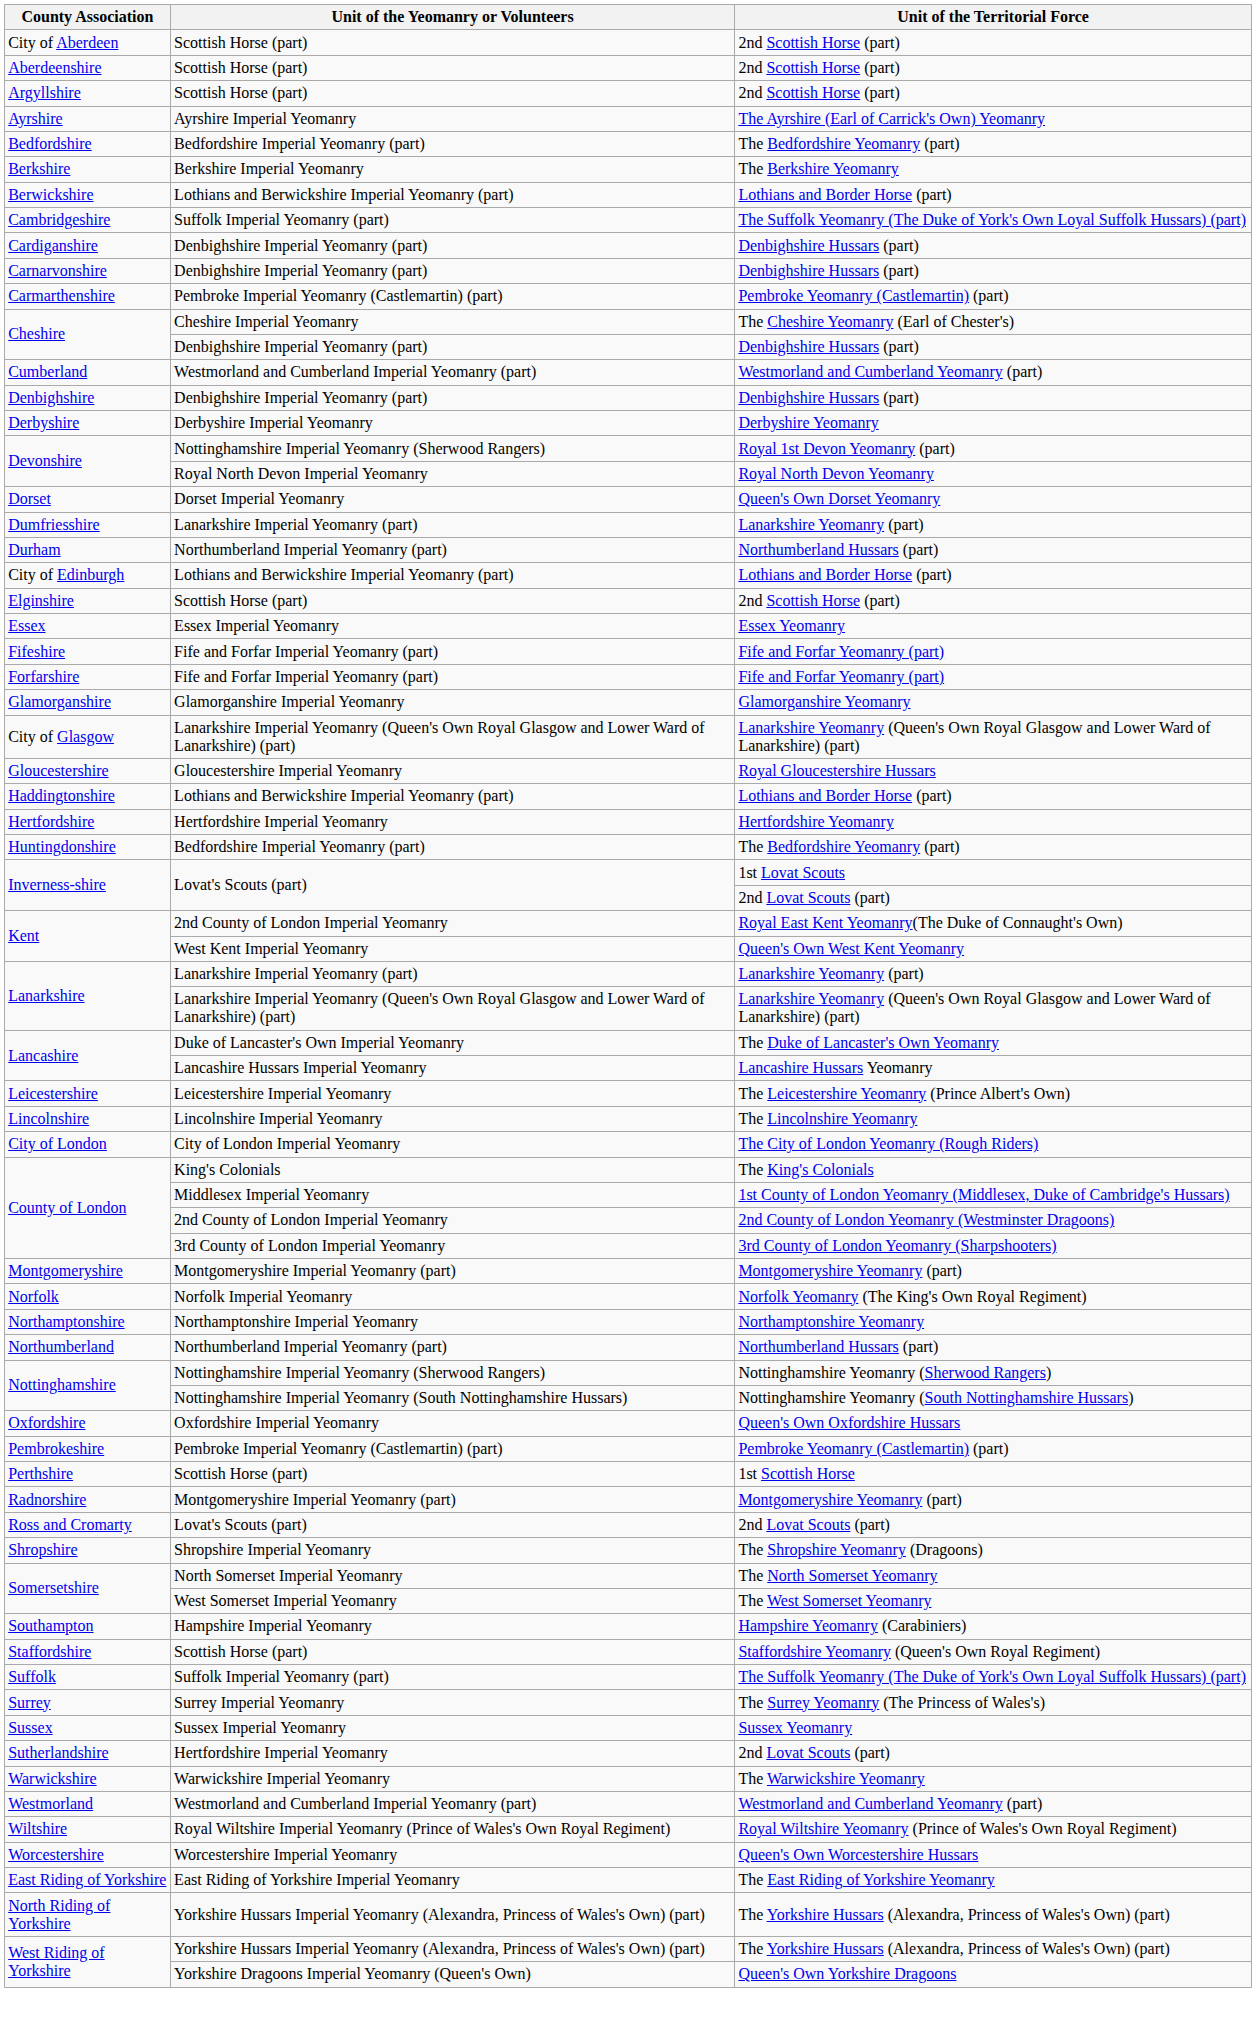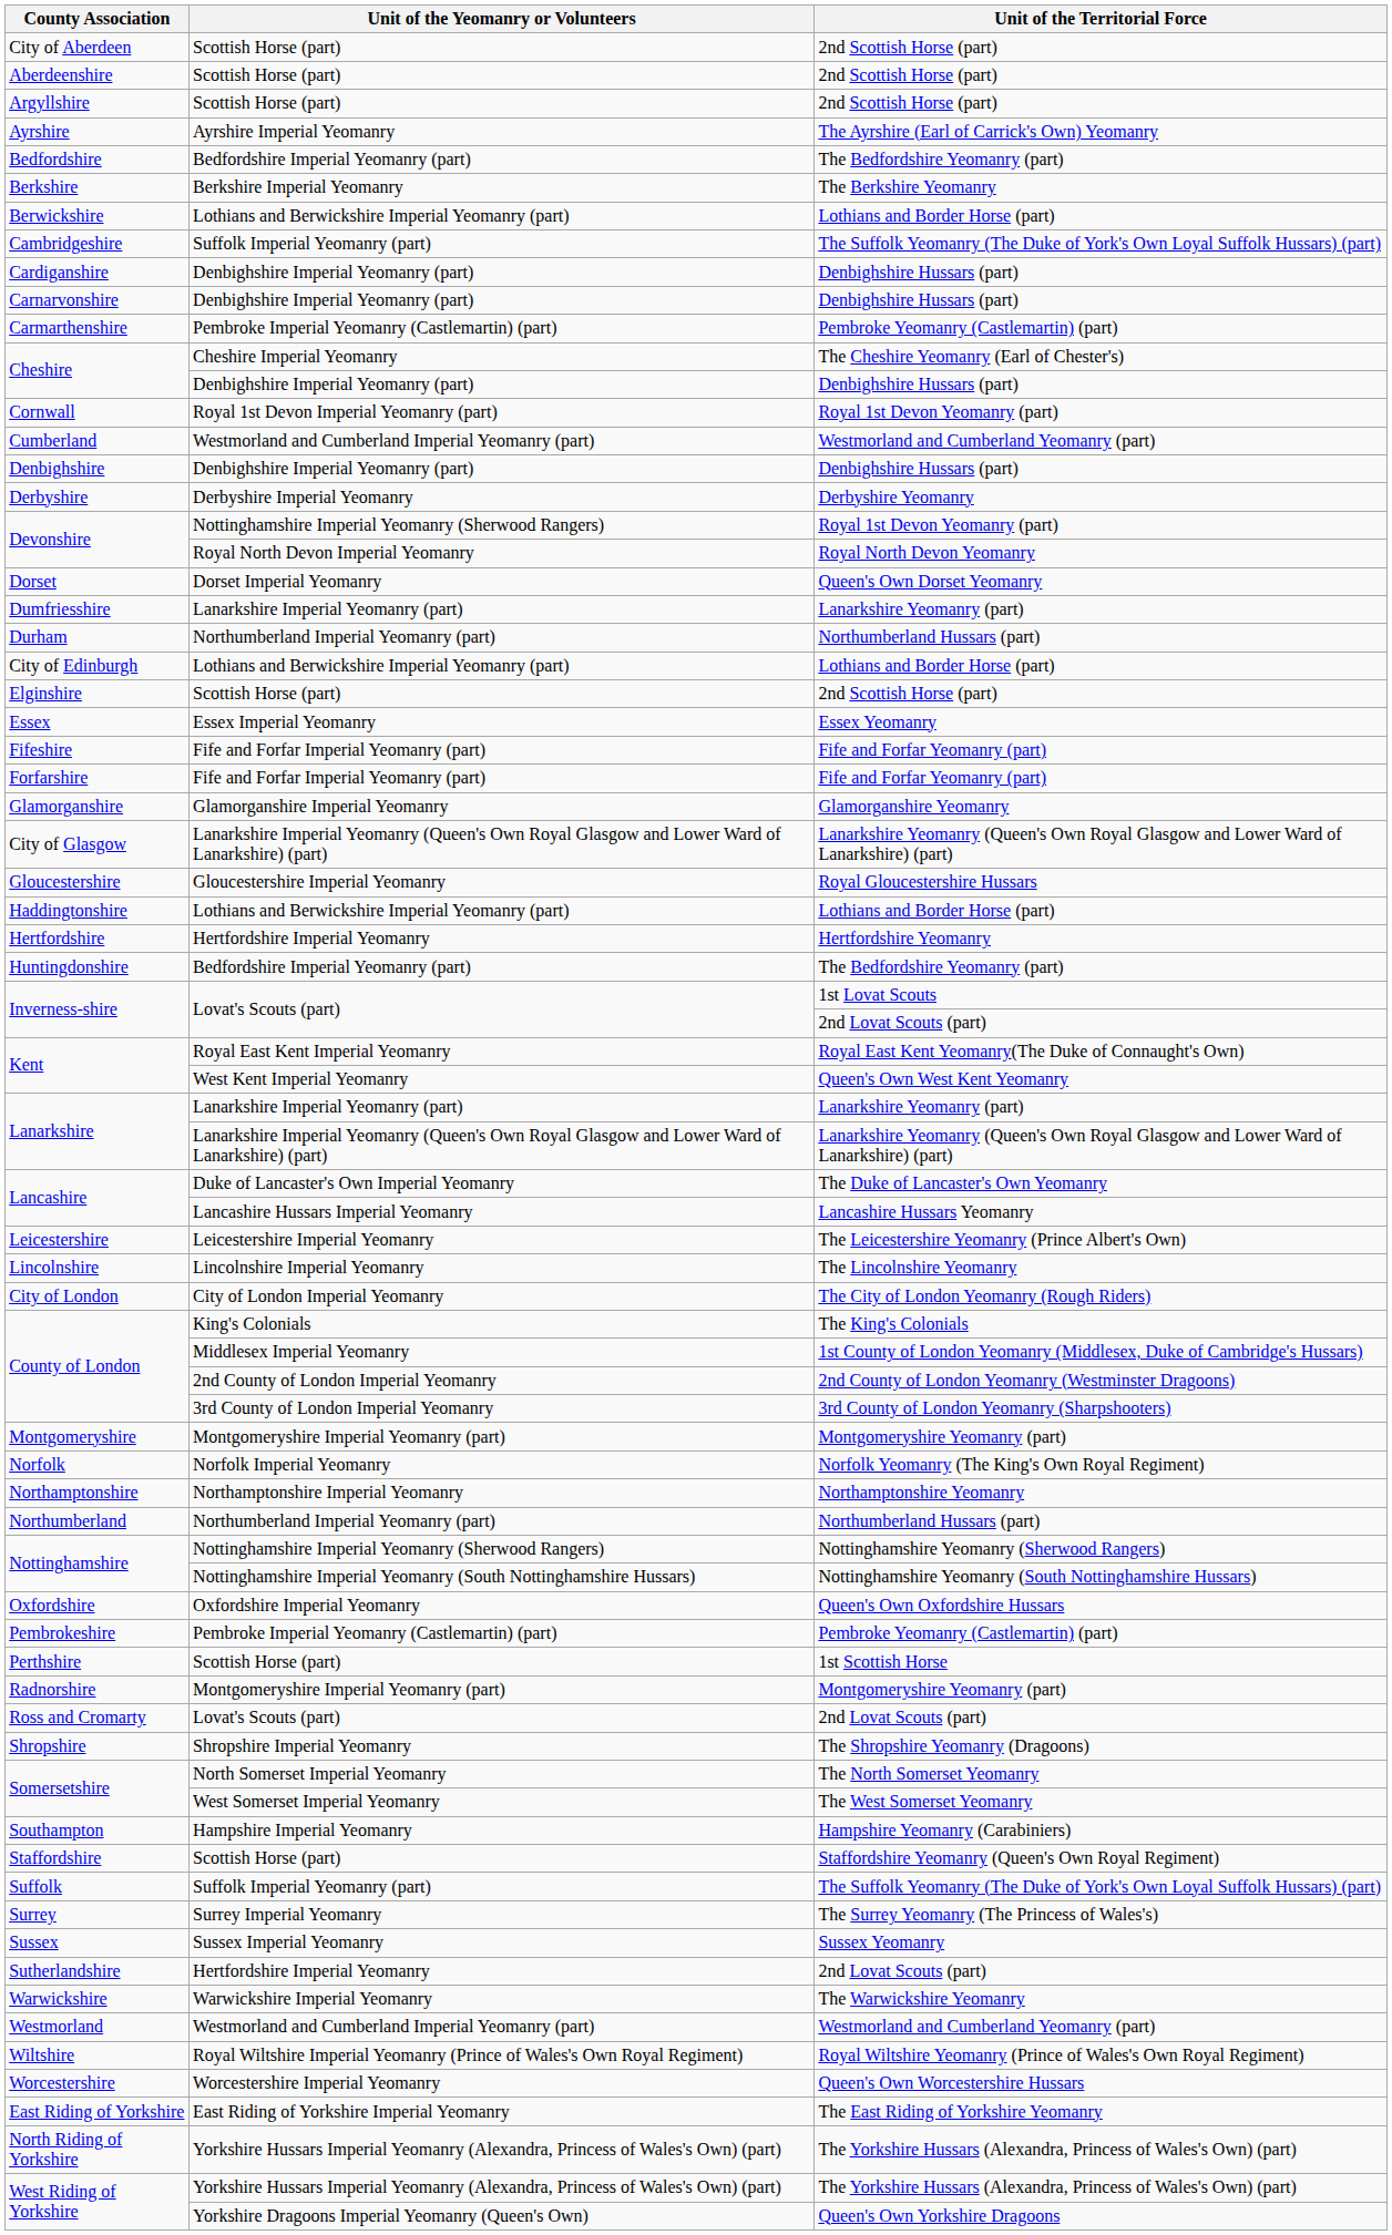+ row: Cornwall | Royal 1st Devon Imperial Yeomanry (part) | Royal 1st Devon Yeomanry (part)
Kent / Royal East Kent Yeomanry(The Duke of Connaught's Own) | Unit of the Yeomanry or Volunteers: 2nd County of London Imperial Yeomanry -> Royal East Kent Imperial Yeomanry
